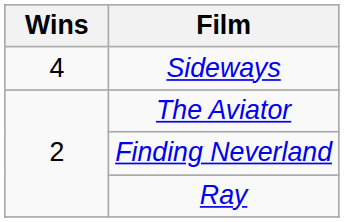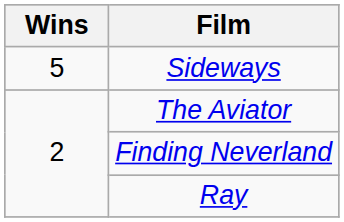Sideways | Wins: 4 -> 5
